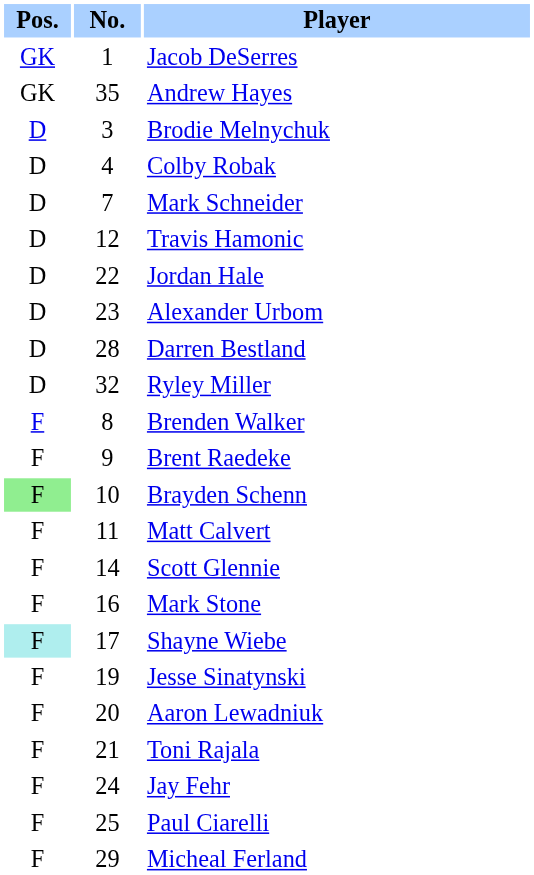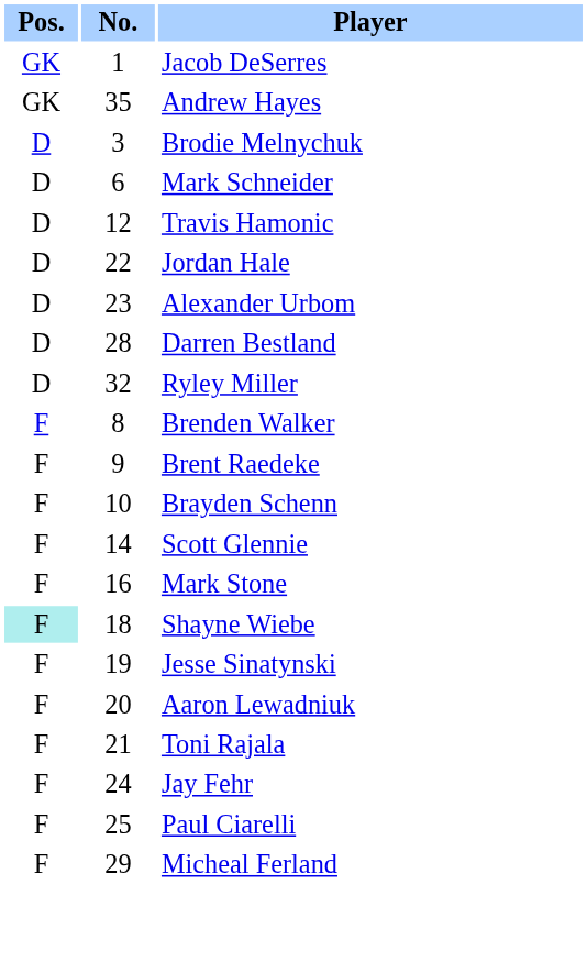- row: D | 4 | Colby Robak
Mark Schneider | No.: 7 -> 6
Brayden Schenn | Pos.: lightgreen background -> no background
- row: F | 11 | Matt Calvert
Shayne Wiebe | No.: 17 -> 18
